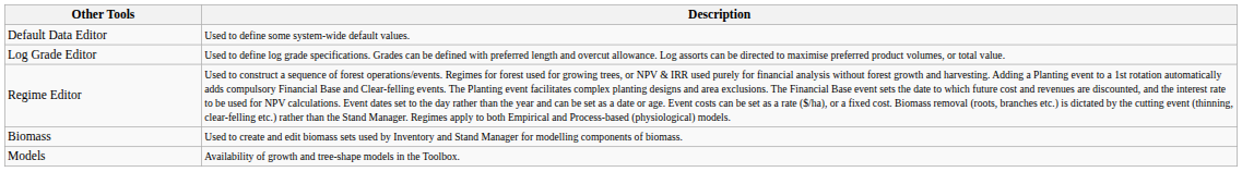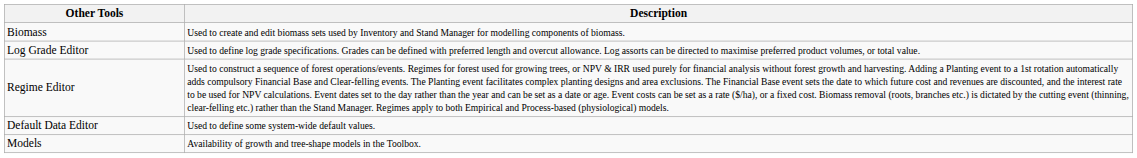rows swapped: Default Data Editor <-> Biomass
